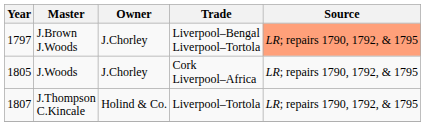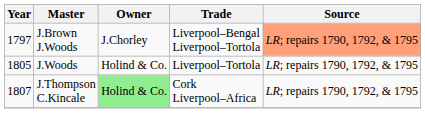J.Woods | Owner: J.Chorley -> Holind & Co.
J.Woods | Trade: Cork Liverpool–Africa -> Liverpool–Tortola
J.Thompson C.Kincale | Owner: no background -> lightgreen background
J.Thompson C.Kincale | Trade: Liverpool–Tortola -> Cork Liverpool–Africa
